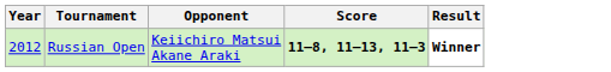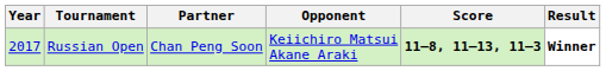+ column: Partner | Chan Peng Soon
Russian Open | Year: 2012 -> 2017
